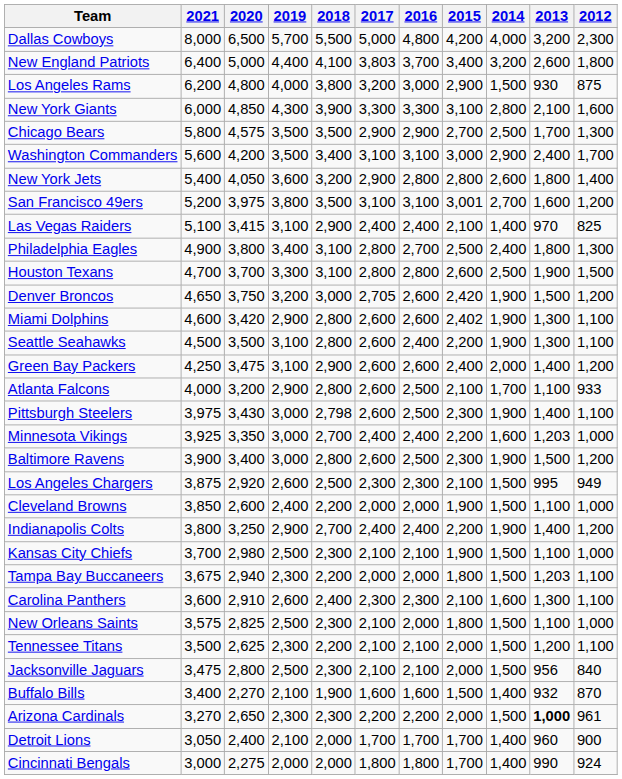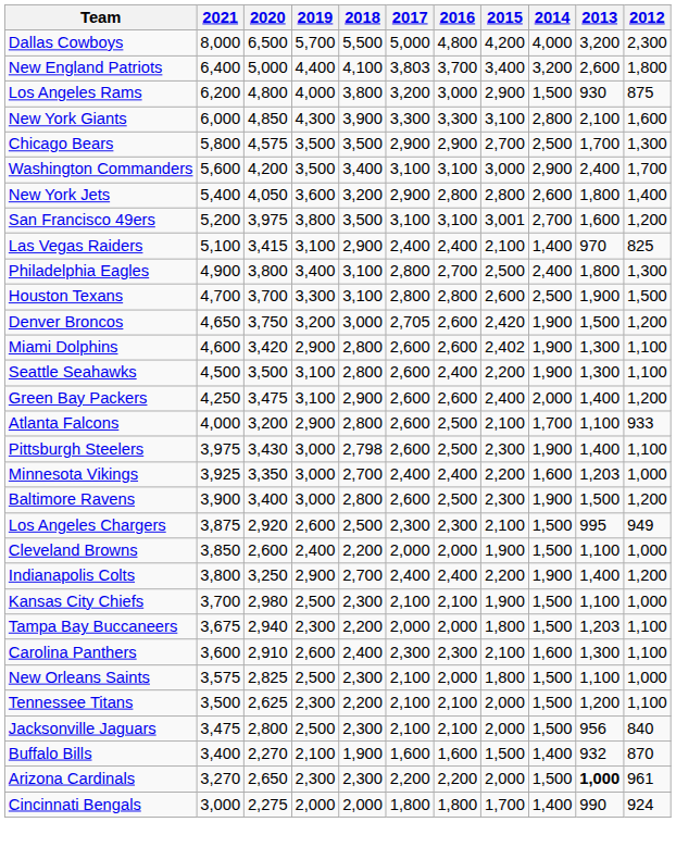- row: Detroit Lions | 3,050 | 2,400 | 2,100 | 2,000 | 1,700 | 1,700 | 1,700 | 1,400 | 960 | 900
